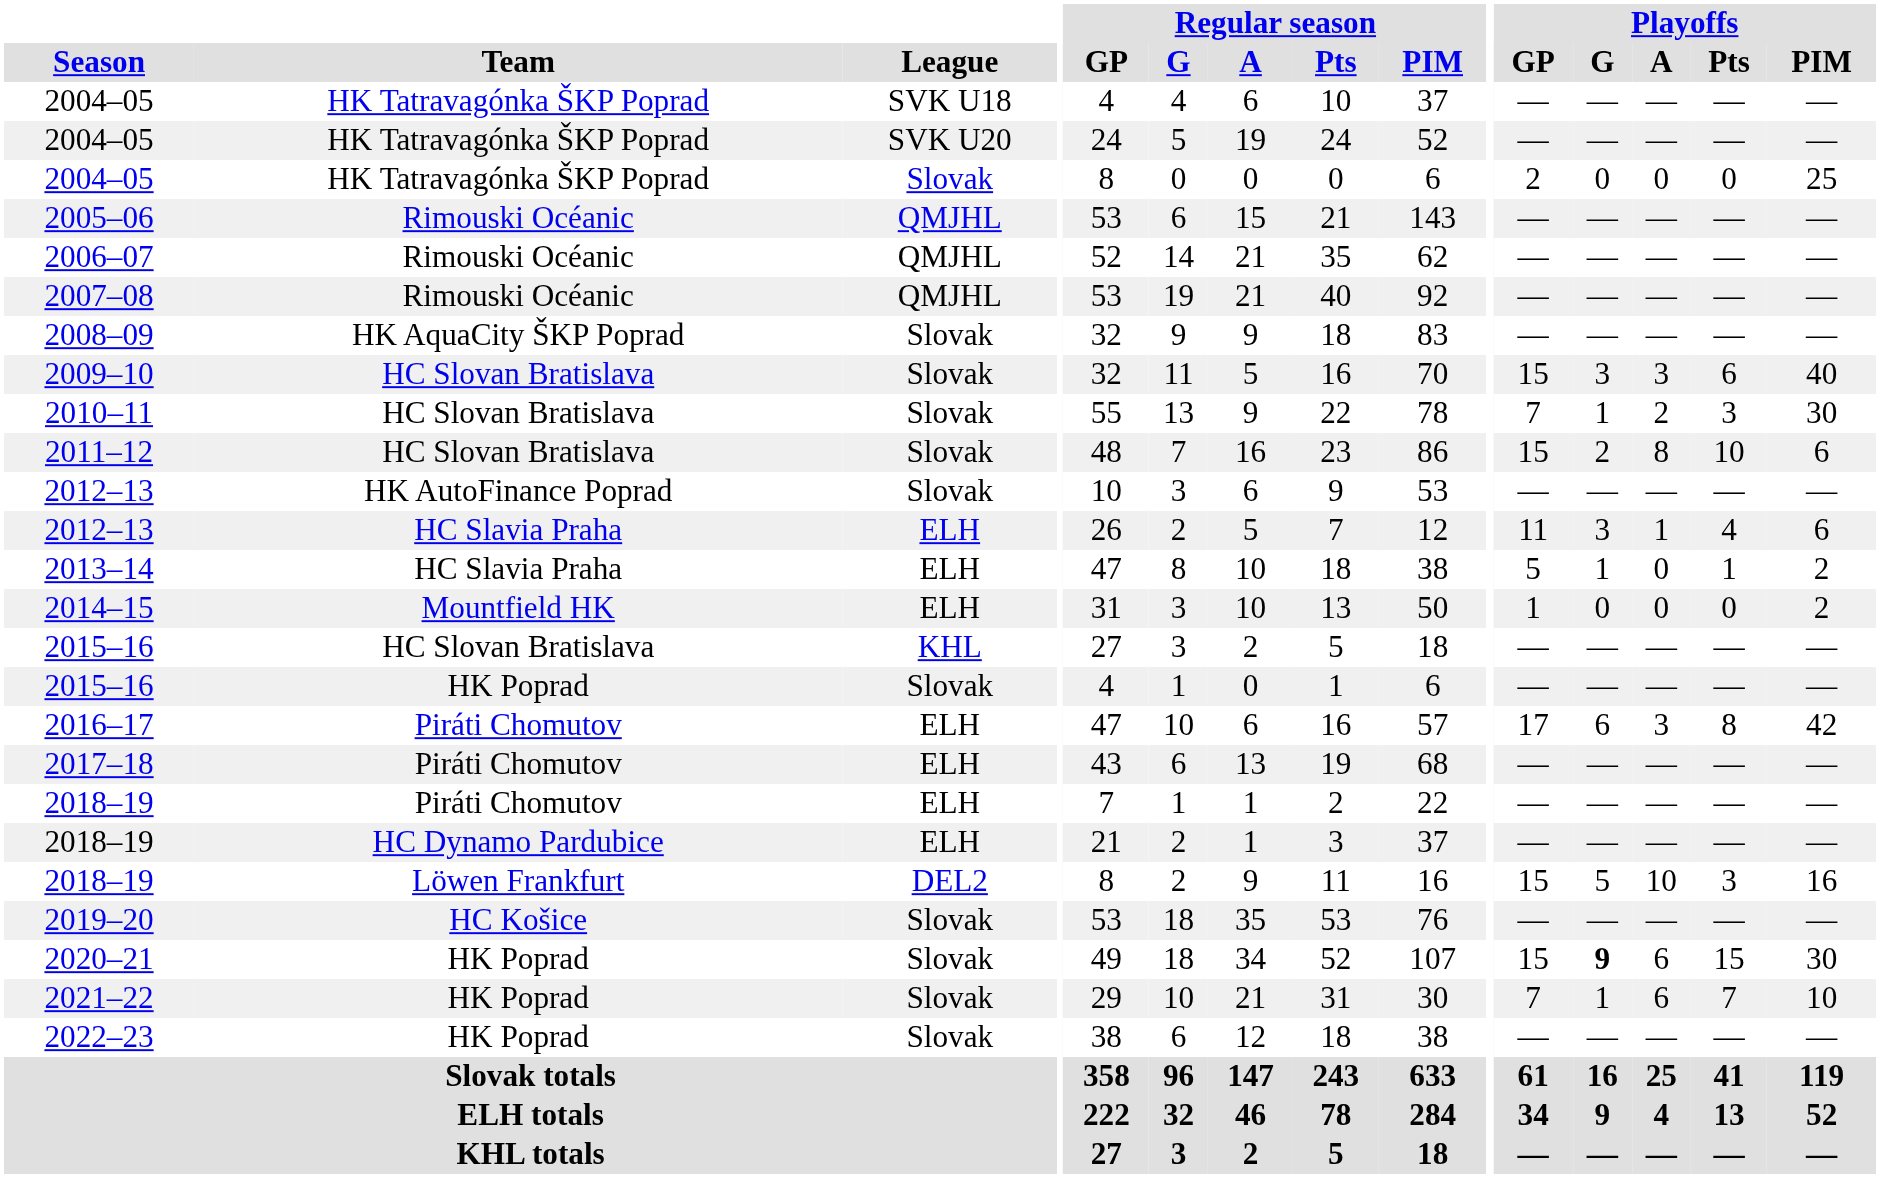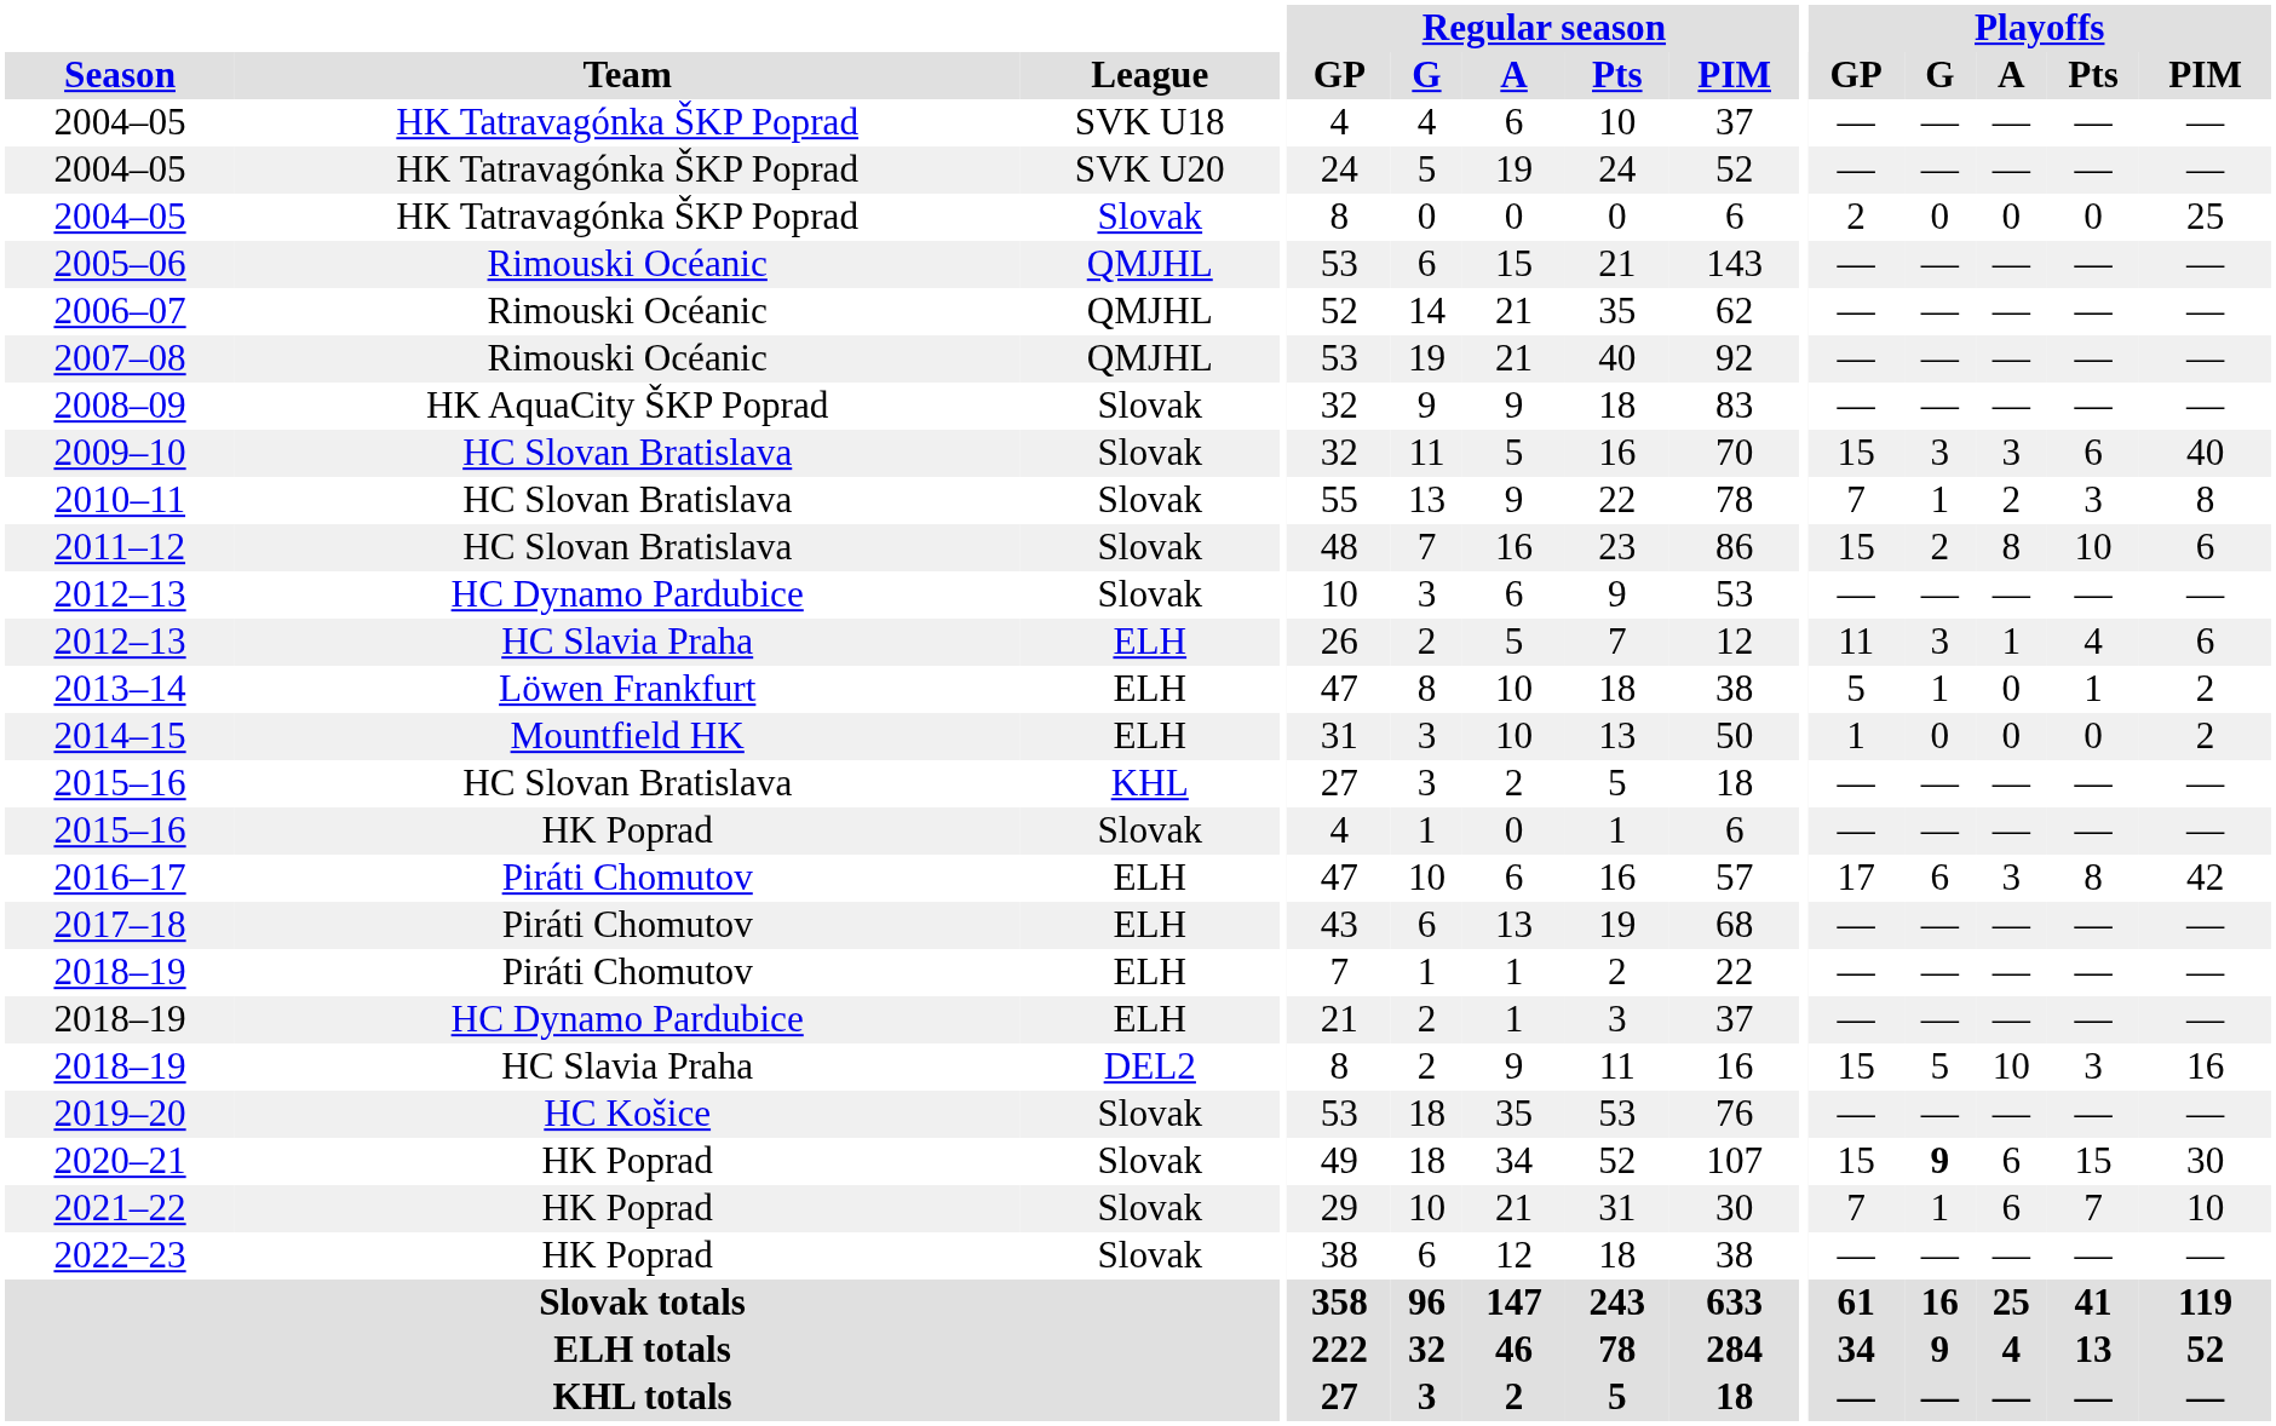2010–11 | Playoffs / PIM: 30 -> 8
2012–13 / Slovak | Team: HK AutoFinance Poprad -> HC Dynamo Pardubice
2013–14 | Team: HC Slavia Praha -> Löwen Frankfurt
2018–19 / DEL2 | Team: Löwen Frankfurt -> HC Slavia Praha
